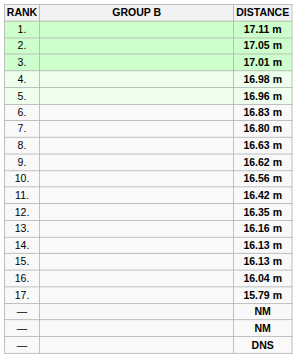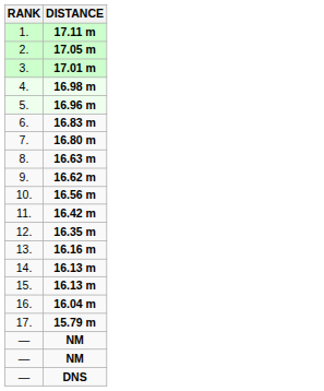- column: GROUP B
